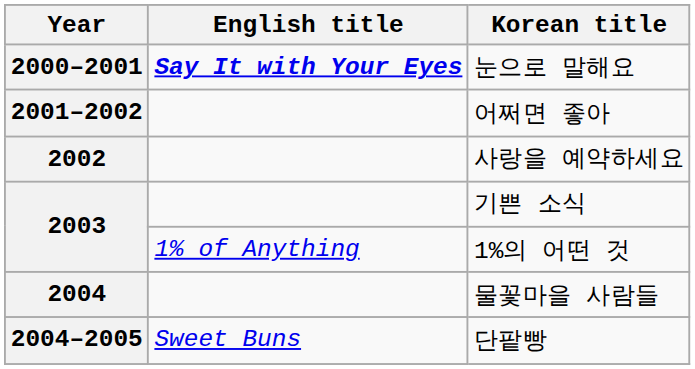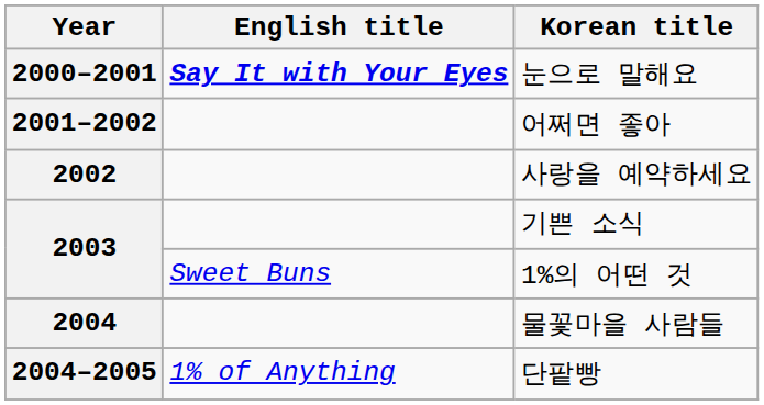1%의 어떤 것 | English title: 1% of Anything -> Sweet Buns
단팥빵 | English title: Sweet Buns -> 1% of Anything
